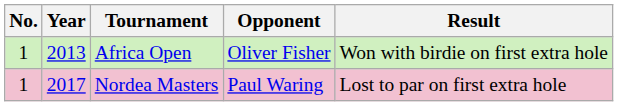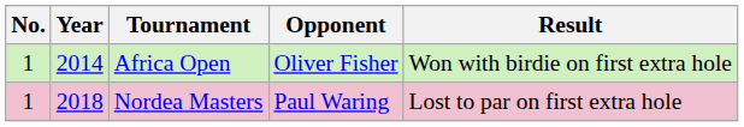Africa Open | Year: 2013 -> 2014
Nordea Masters | Year: 2017 -> 2018
